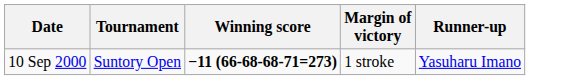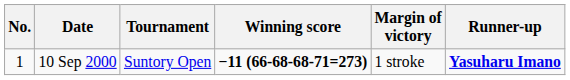+ column: No. | 1
10 Sep 2000 | Runner-up: normal -> bold
